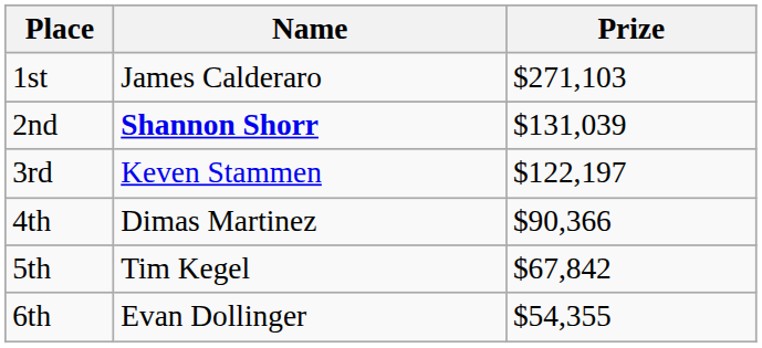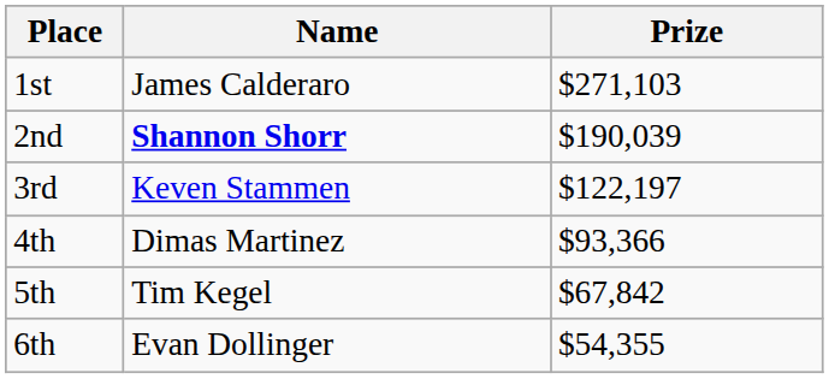2nd | Prize: $131,039 -> $190,039
4th | Prize: $90,366 -> $93,366
